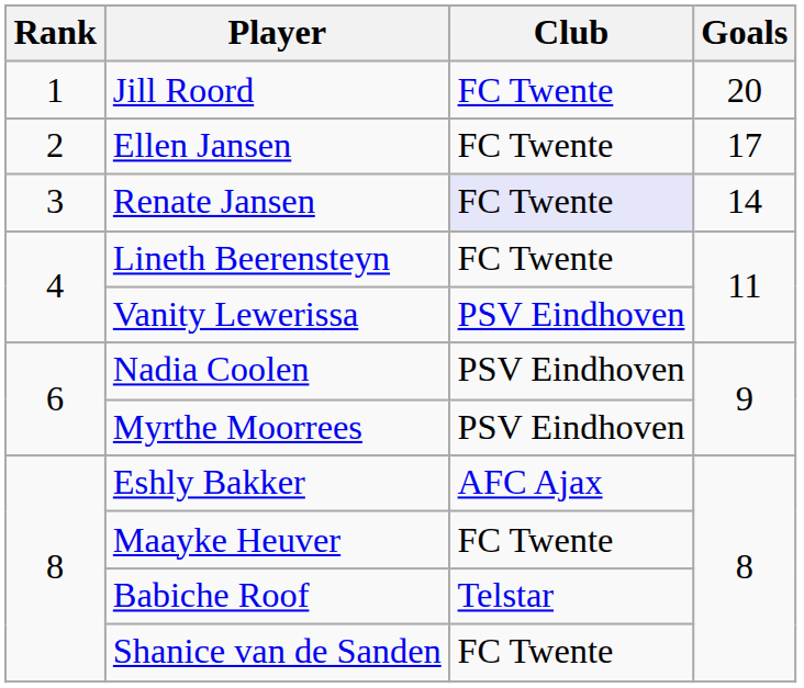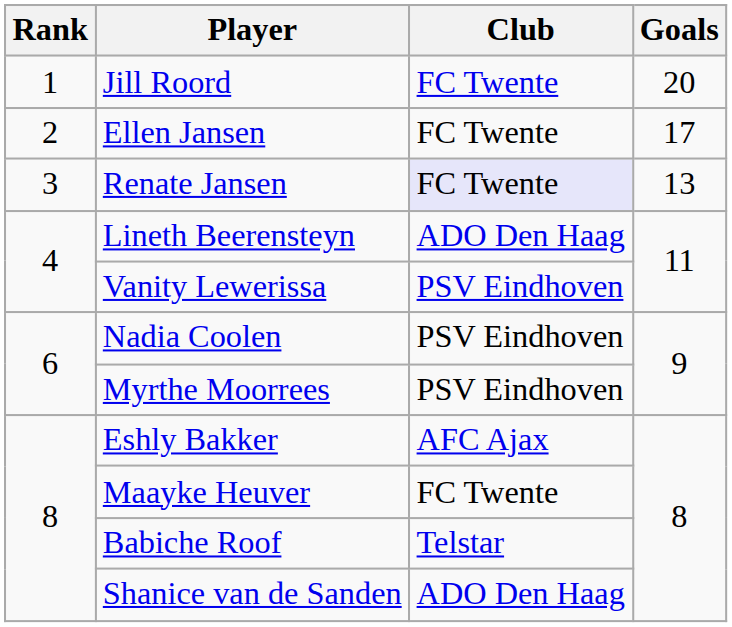Renate Jansen | Goals: 14 -> 13
Lineth Beerensteyn | Club: FC Twente -> ADO Den Haag
Shanice van de Sanden | Club: FC Twente -> ADO Den Haag
